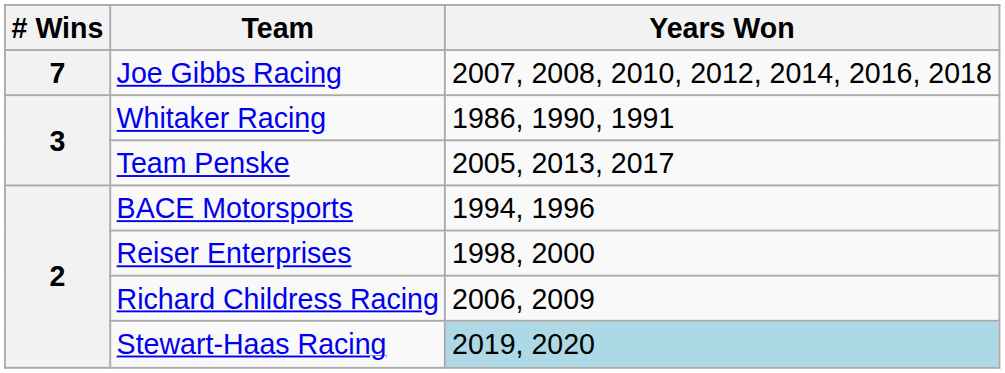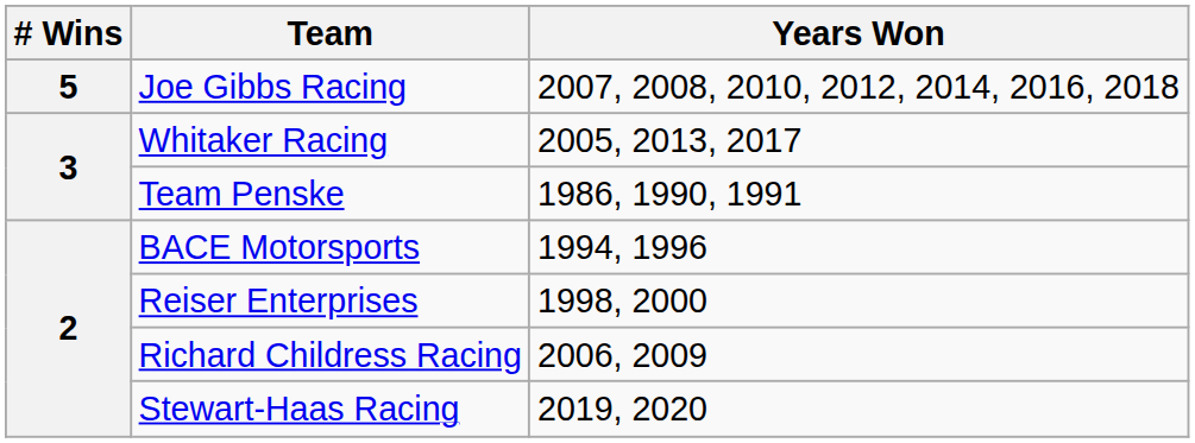Joe Gibbs Racing | # Wins: 7 -> 5
Whitaker Racing | Years Won: 1986, 1990, 1991 -> 2005, 2013, 2017
Team Penske | Years Won: 2005, 2013, 2017 -> 1986, 1990, 1991
Stewart-Haas Racing | Years Won: lightblue background -> no background
